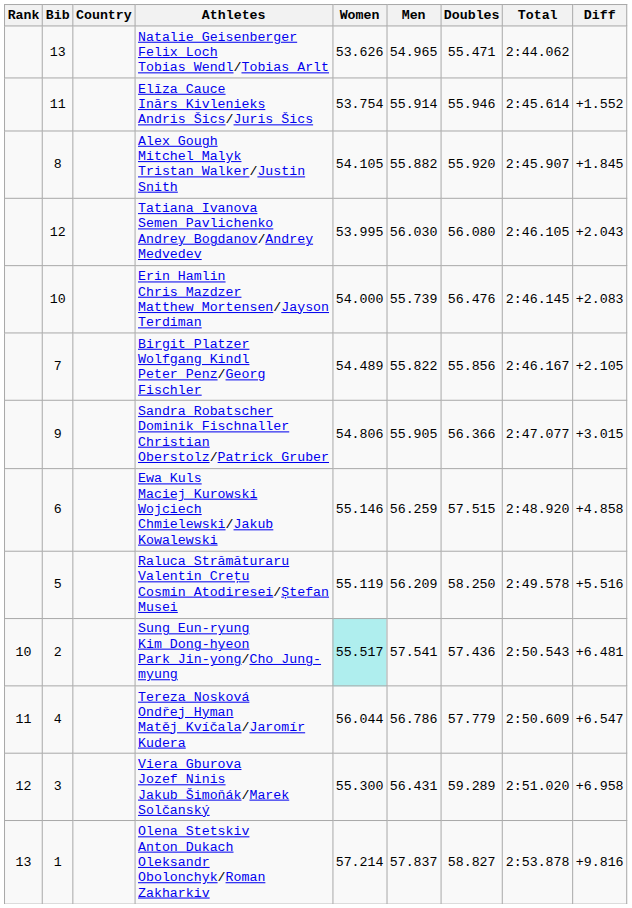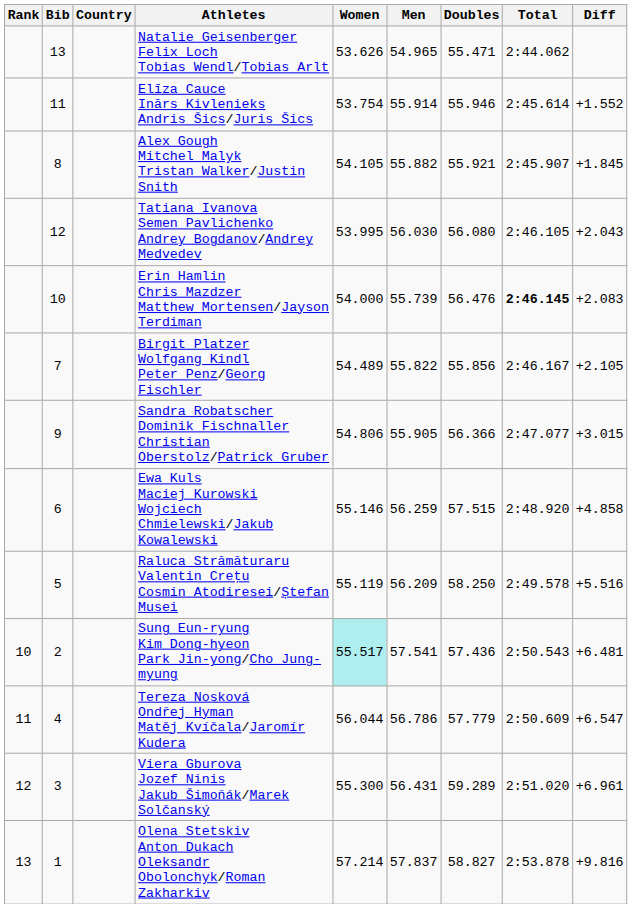Alex Gough Mitchel Malyk Tristan Walker/Justin Snith | Doubles: 55.920 -> 55.921
Erin Hamlin Chris Mazdzer Matthew Mortensen/Jayson Terdiman | Total: normal -> bold
Viera Gburova Jozef Ninis Jakub Šimoňák/Marek Solčanský | Diff: +6.958 -> +6.961
